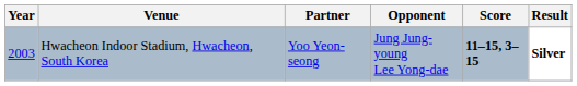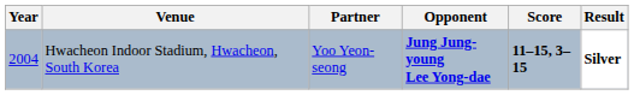Hwacheon Indoor Stadium, Hwacheon, South Korea | Year: 2003 -> 2004
Hwacheon Indoor Stadium, Hwacheon, South Korea | Opponent: normal -> bold
